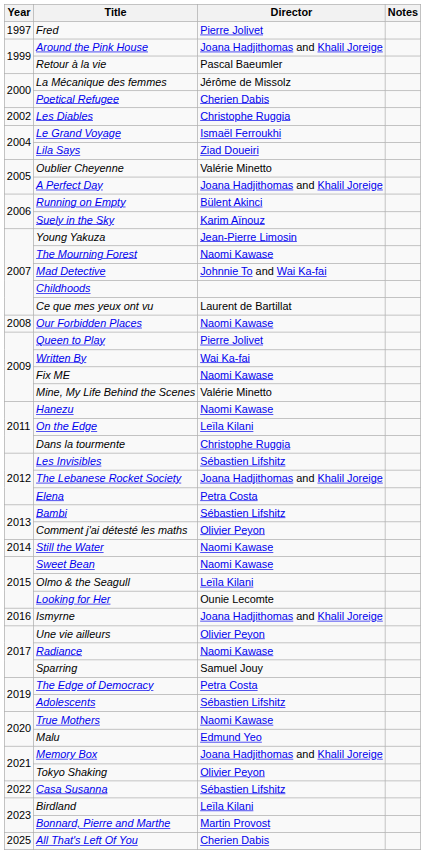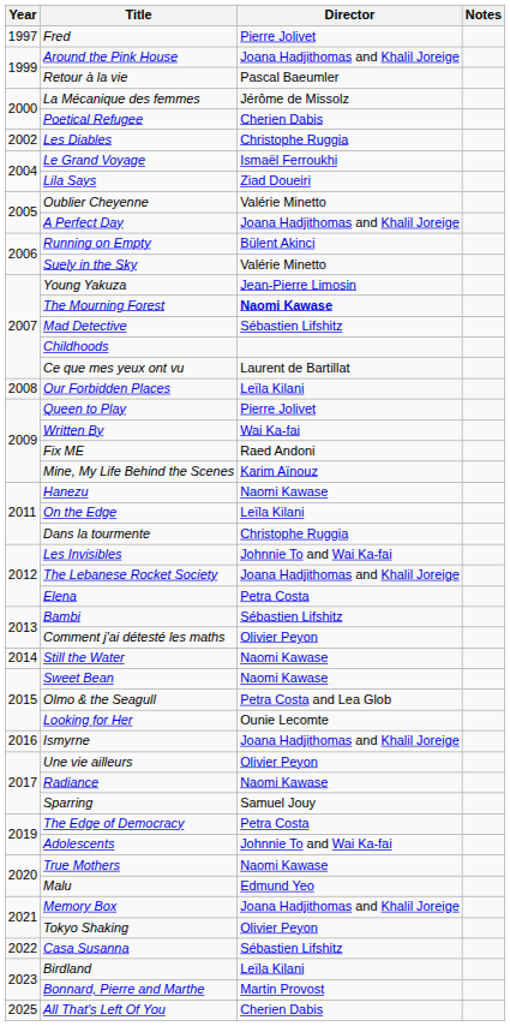Suely in the Sky | Director: Karim Aïnouz -> Valérie Minetto
The Mourning Forest | Director: normal -> bold
Mad Detective | Director: Johnnie To and Wai Ka-fai -> Sébastien Lifshitz
Our Forbidden Places | Director: Naomi Kawase -> Leïla Kilani
Fix ME | Director: Naomi Kawase -> Raed Andoni
Mine, My Life Behind the Scenes | Director: Valérie Minetto -> Karim Aïnouz
Les Invisibles | Director: Sébastien Lifshitz -> Johnnie To and Wai Ka-fai
Olmo & the Seagull | Director: Leïla Kilani -> Petra Costa and Lea Glob
Adolescents | Director: Sébastien Lifshitz -> Johnnie To and Wai Ka-fai
